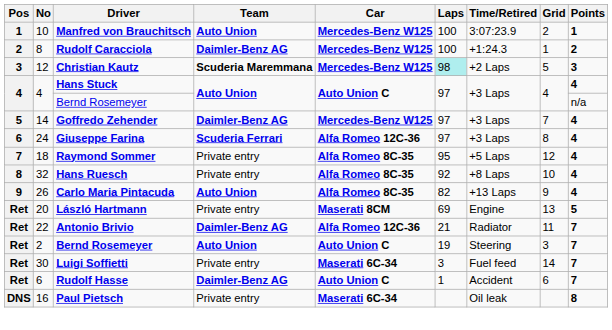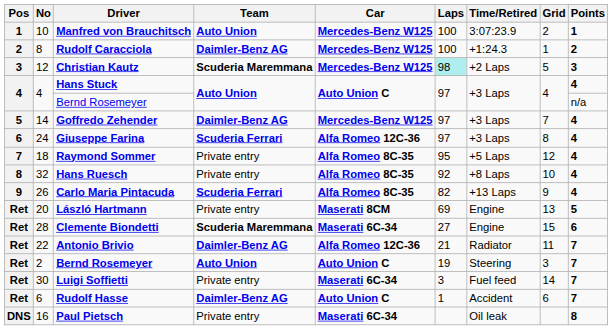Carlo Maria Pintacuda | Team: Auto Union -> Scuderia Ferrari
+ row: Ret | 28 | Clemente Biondetti | Scuderia Maremmana | Maserati 6C-34 | 27 | Engine | 15 | 6
